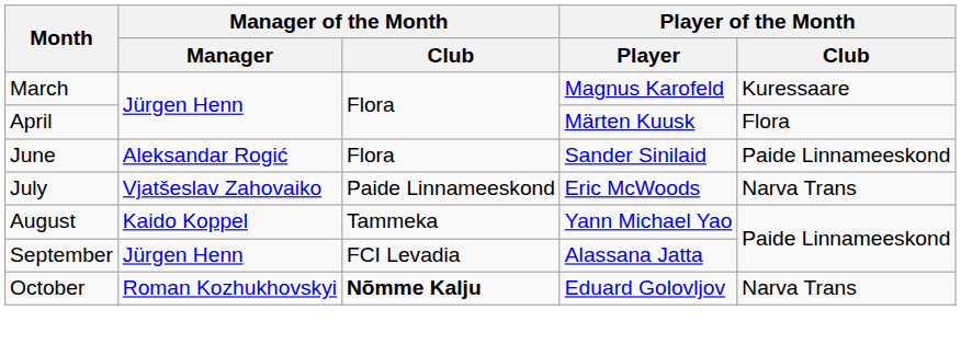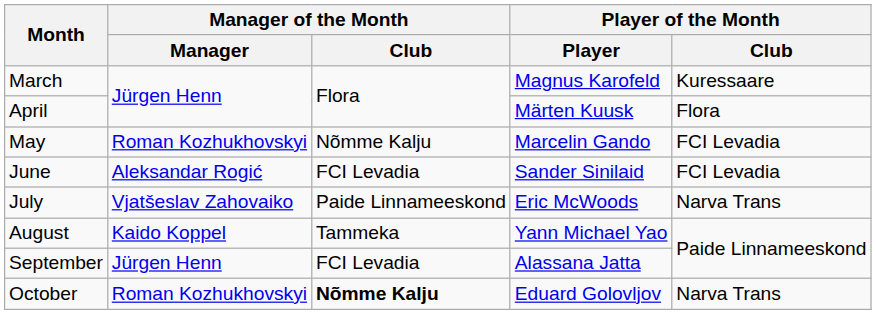+ row: May | Roman Kozhukhovskyi | Nõmme Kalju | Marcelin Gando | FCI Levadia
June | Manager of the Month / Club: Flora -> FCI Levadia
June | Player of the Month / Club: Paide Linnameeskond -> FCI Levadia
